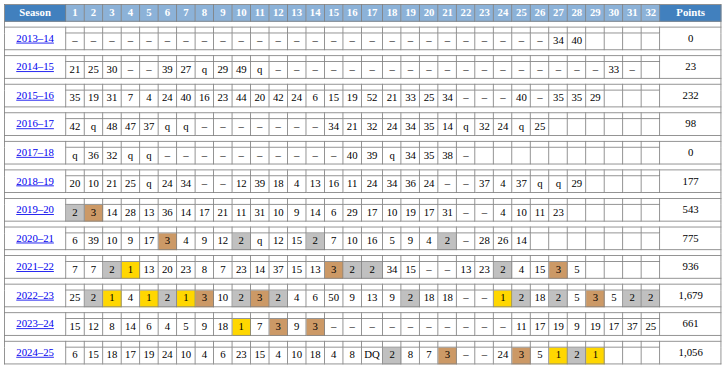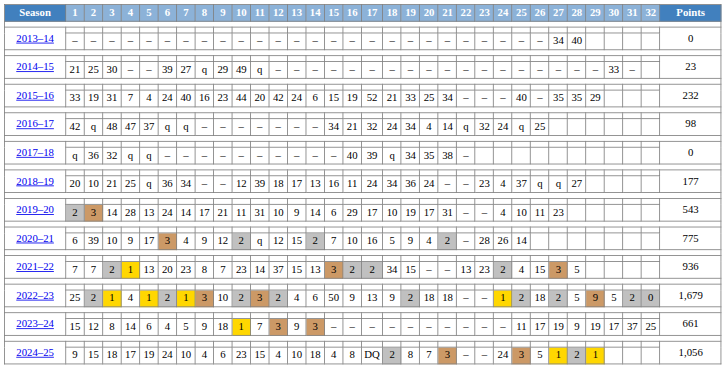2015–16 / 19 | 1: 35 -> 33
2016–17 / q | 20: 35 -> 4
2018–19 / 10 | 6: 24 -> 36
2018–19 / 10 | 13: 4 -> 17
2018–19 / 10 | 23: 37 -> 23
2018–19 / 10 | 28: 29 -> 27
2019–20 / 3 | 6: 36 -> 24
2022–23 / 2 | 29: 3 -> 9
2022–23 / 2 | 32: 2 -> 0
2024–25 / 15 | 1: 6 -> 9
